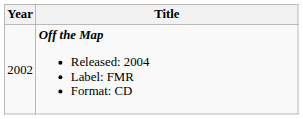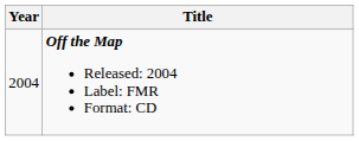Off the Map Released: 2004 Label: FMR Format: CD | Year: 2002 -> 2004
